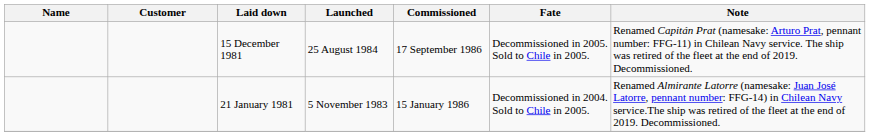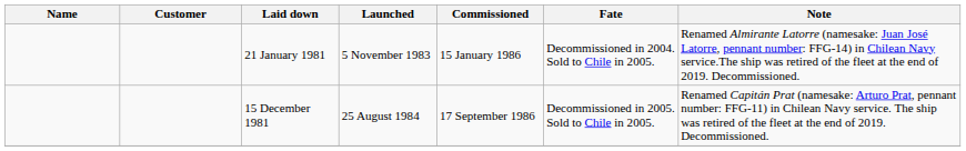rows swapped: 21 January 1981 <-> 15 December 1981
